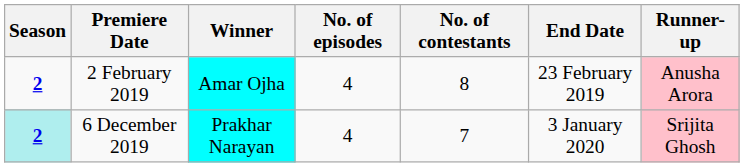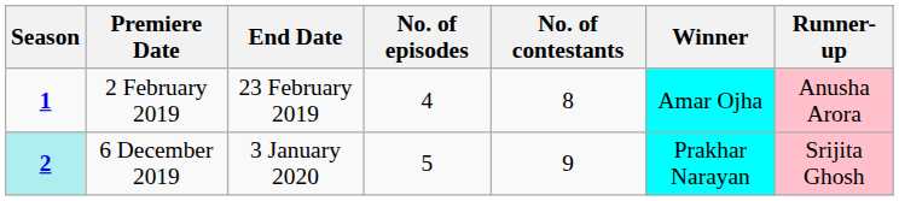columns swapped: End Date <-> Winner
2 February 2019 | Season: 2 -> 1
6 December 2019 | No. of episodes: 4 -> 5
6 December 2019 | No. of contestants: 7 -> 9
